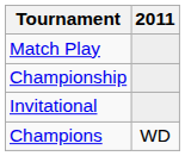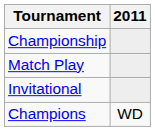rows swapped: Match Play <-> Championship
